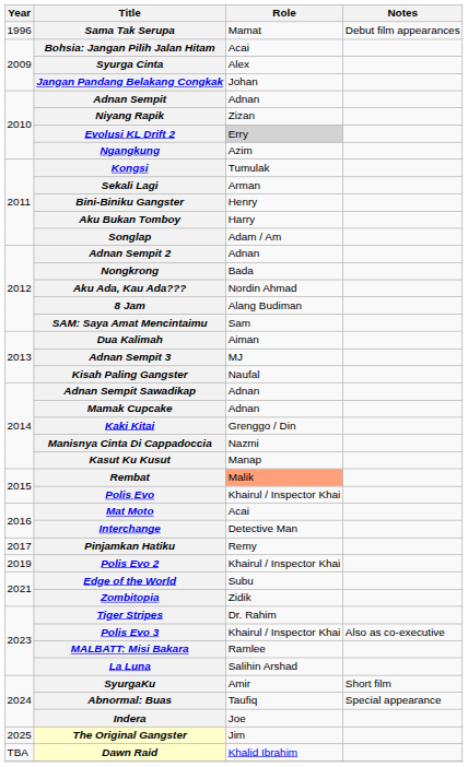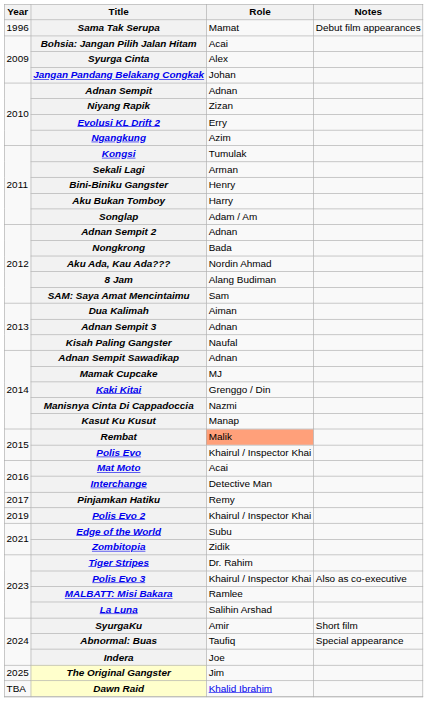Evolusi KL Drift 2 | Role: lightgrey background -> no background
Adnan Sempit 3 | Role: MJ -> Adnan
Mamak Cupcake | Role: Adnan -> MJ
